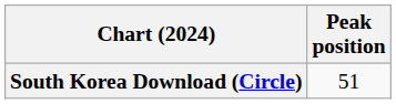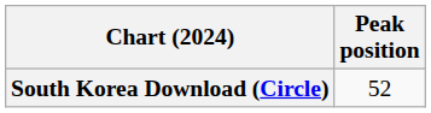South Korea Download (Circle) | Peak position: 51 -> 52
